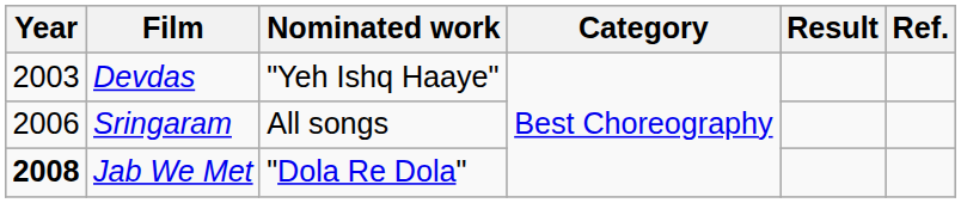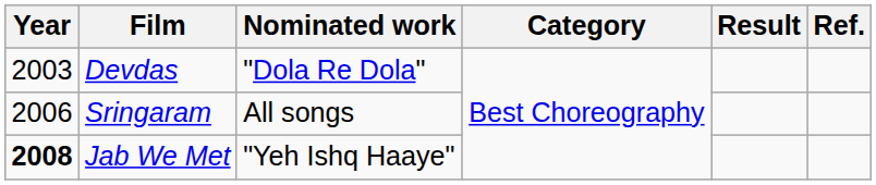Devdas | Nominated work: "Yeh Ishq Haaye" -> "Dola Re Dola"
Jab We Met | Nominated work: "Dola Re Dola" -> "Yeh Ishq Haaye"
